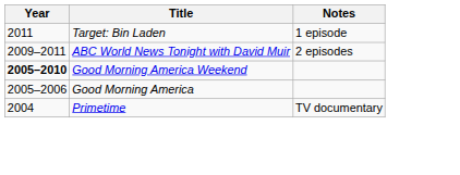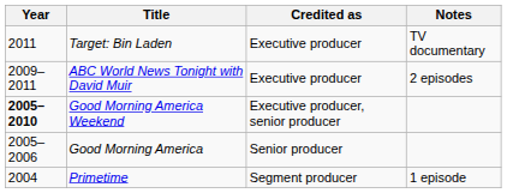+ column: Credited as | Executive producer | Executive producer | Executive producer, senior producer | Senior producer | Segment producer
Target: Bin Laden | Notes: 1 episode -> TV documentary
Primetime | Notes: TV documentary -> 1 episode
